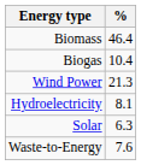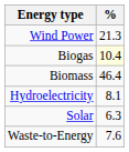rows swapped: Biomass <-> Wind Power
Biogas | %: no background -> lightyellow background
